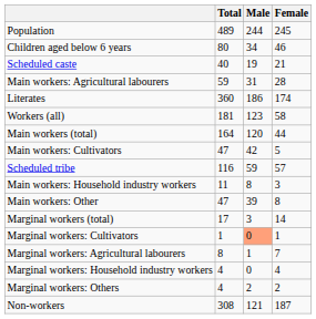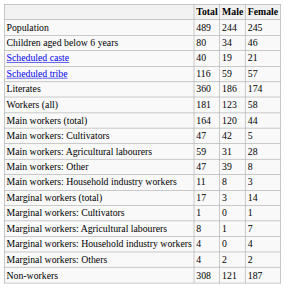rows swapped: Scheduled tribe <-> Main workers: Agricultural labourers
rows swapped: Main workers: Household industry workers <-> Main workers: Other
Marginal workers: Cultivators | Male: lightsalmon background -> no background
